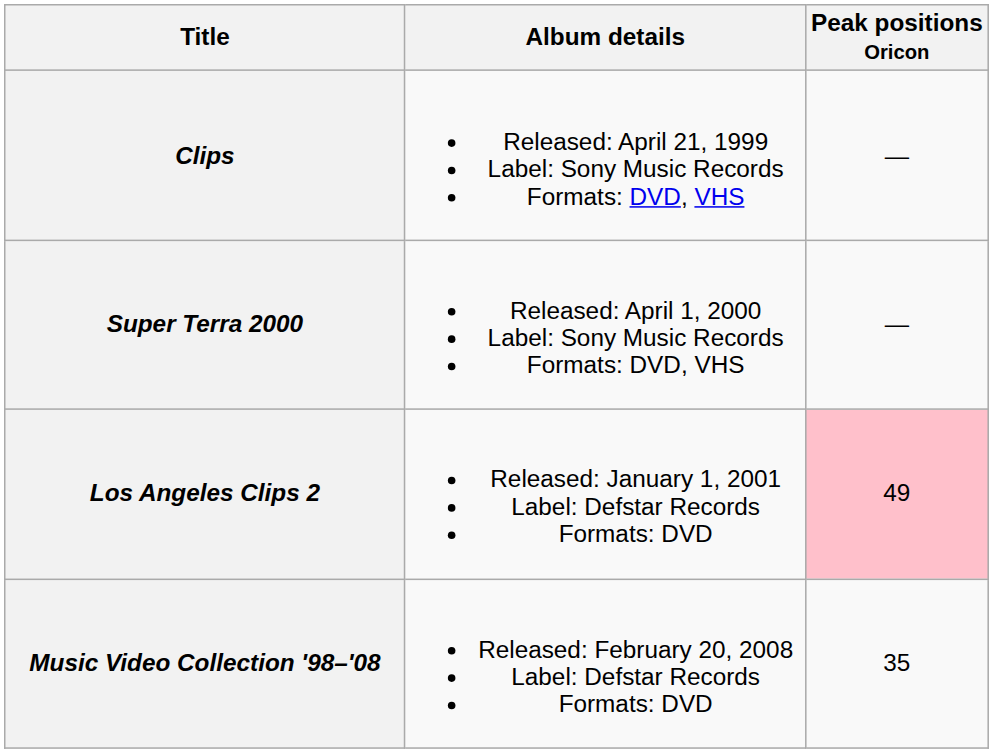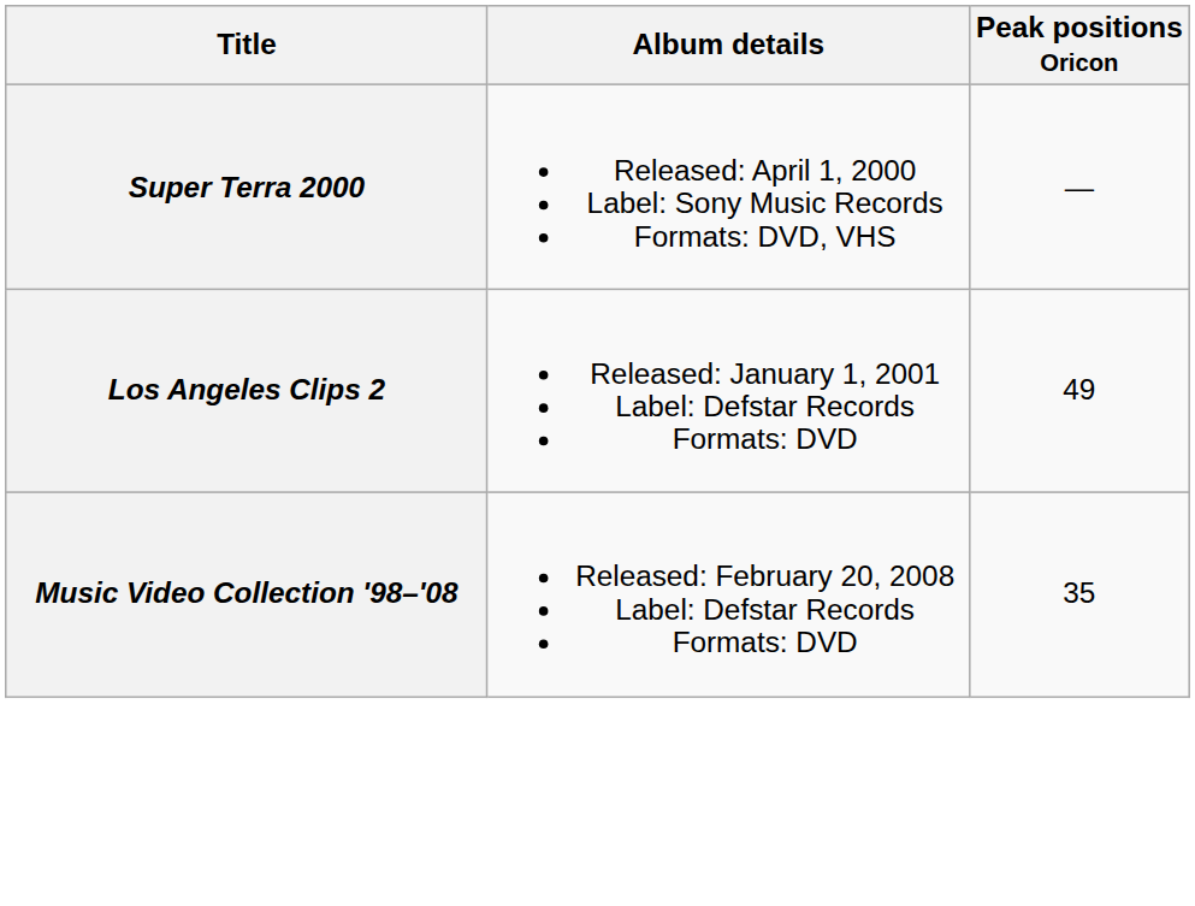- row: Clips | Released: April 21, 1999 Label: Sony Music Records Formats: DVD, VHS | —
Los Angeles Clips 2 | Peak positions Oricon: pink background -> no background
